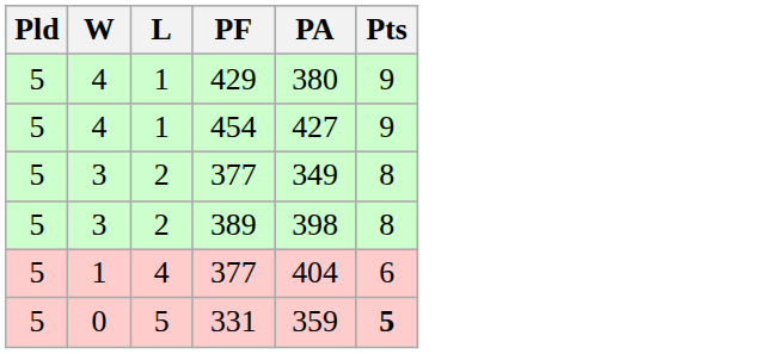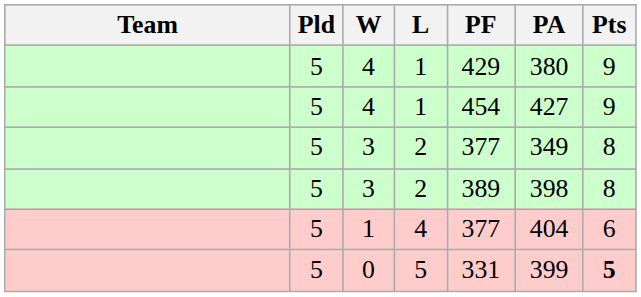+ column: Team
0 | PA: 359 -> 399
